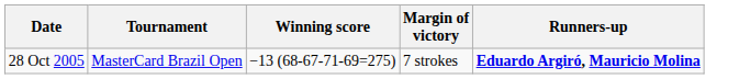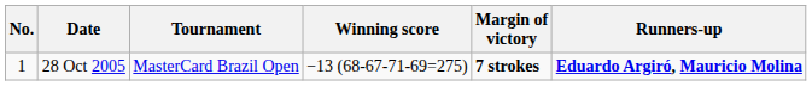+ column: No. | 1
28 Oct 2005 | Margin of victory: normal -> bold
